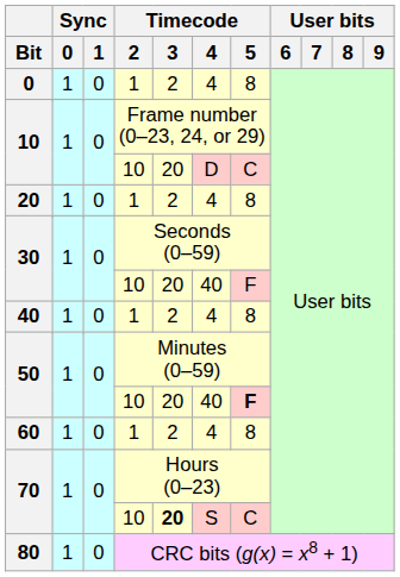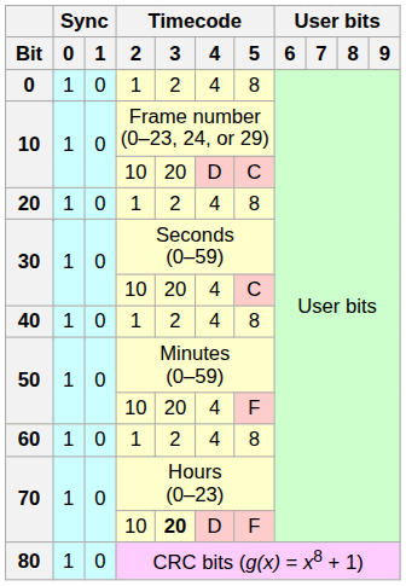30 / 10 | Timecode / 4: 40 -> 4
30 / 10 | Timecode / 5: F -> C
50 / 10 | Timecode / 4: 40 -> 4
50 / 10 | Timecode / 5: bold -> normal
70 / 10 | Timecode / 4: S -> D
70 / 10 | Timecode / 5: C -> F
